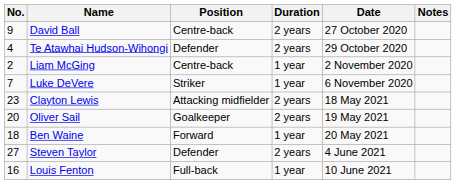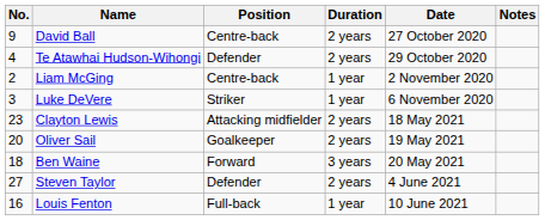Luke DeVere | No.: 7 -> 3
Ben Waine | Duration: 1 year -> 3 years
